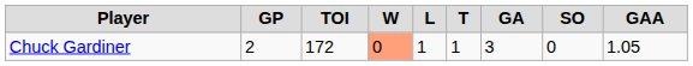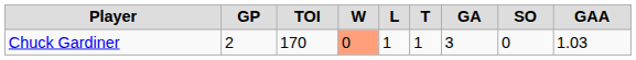Chuck Gardiner | TOI: 172 -> 170
Chuck Gardiner | GAA: 1.05 -> 1.03
